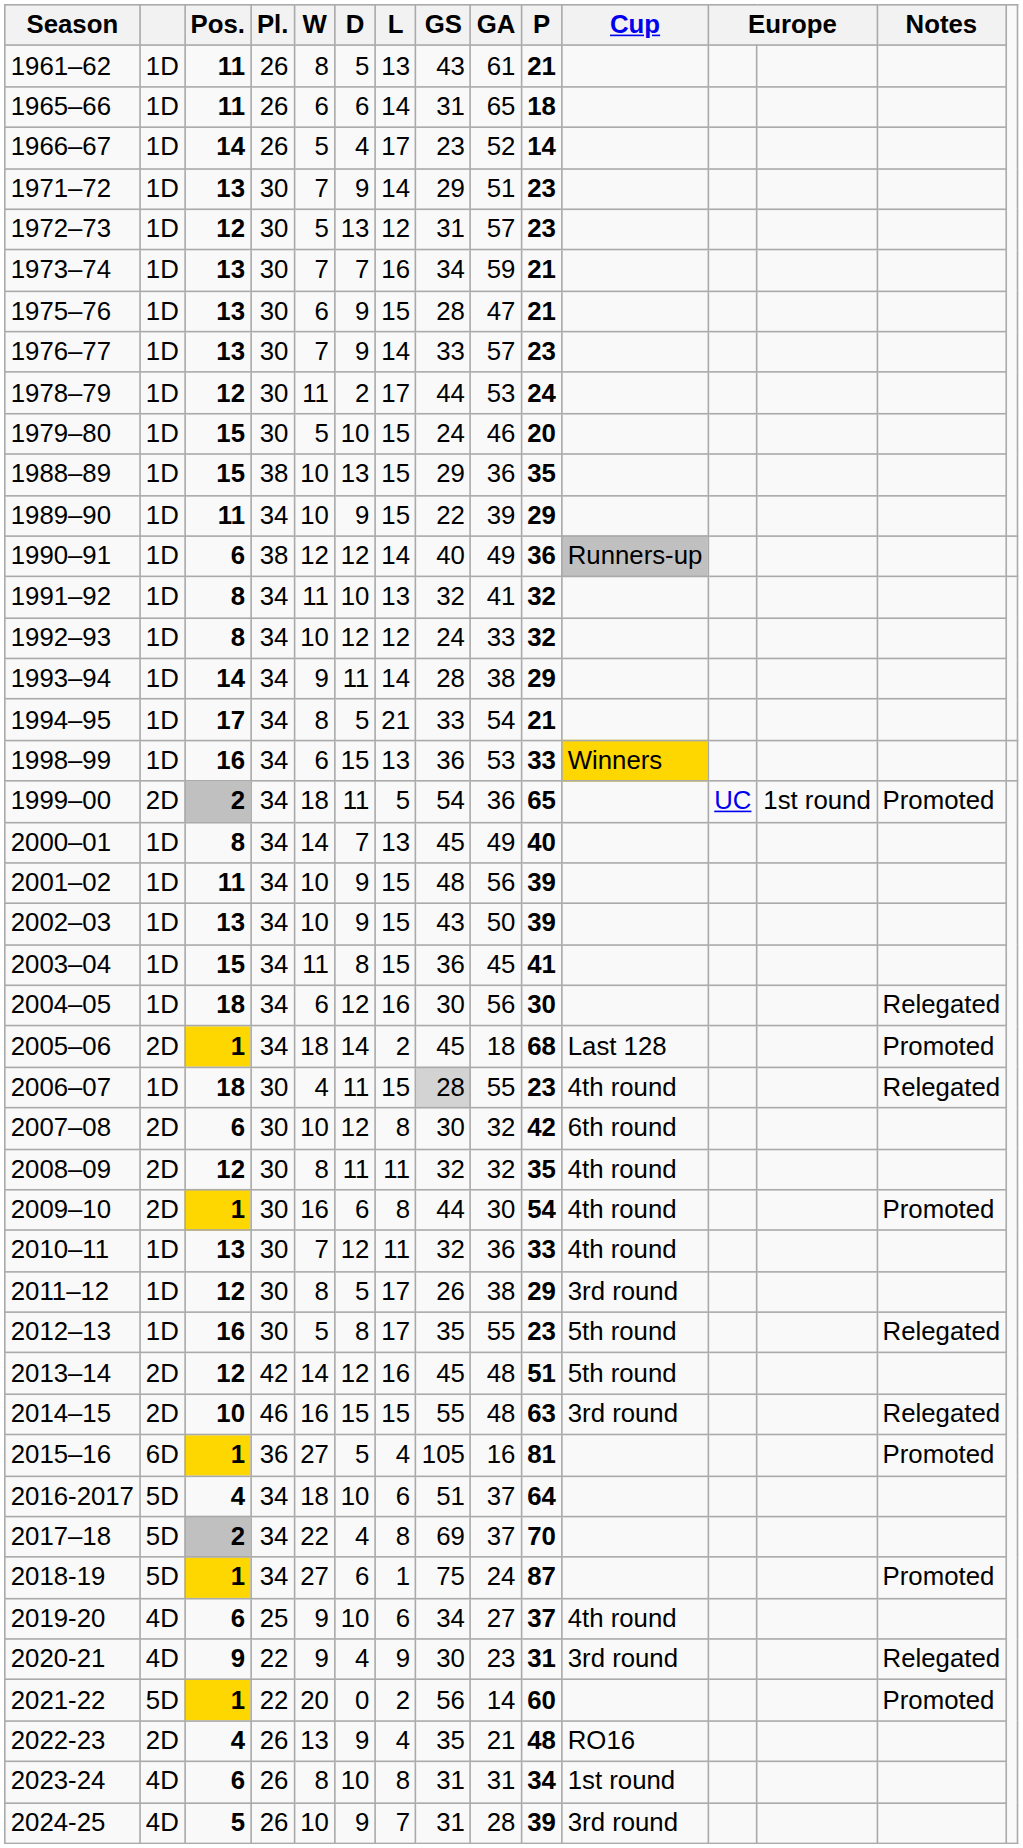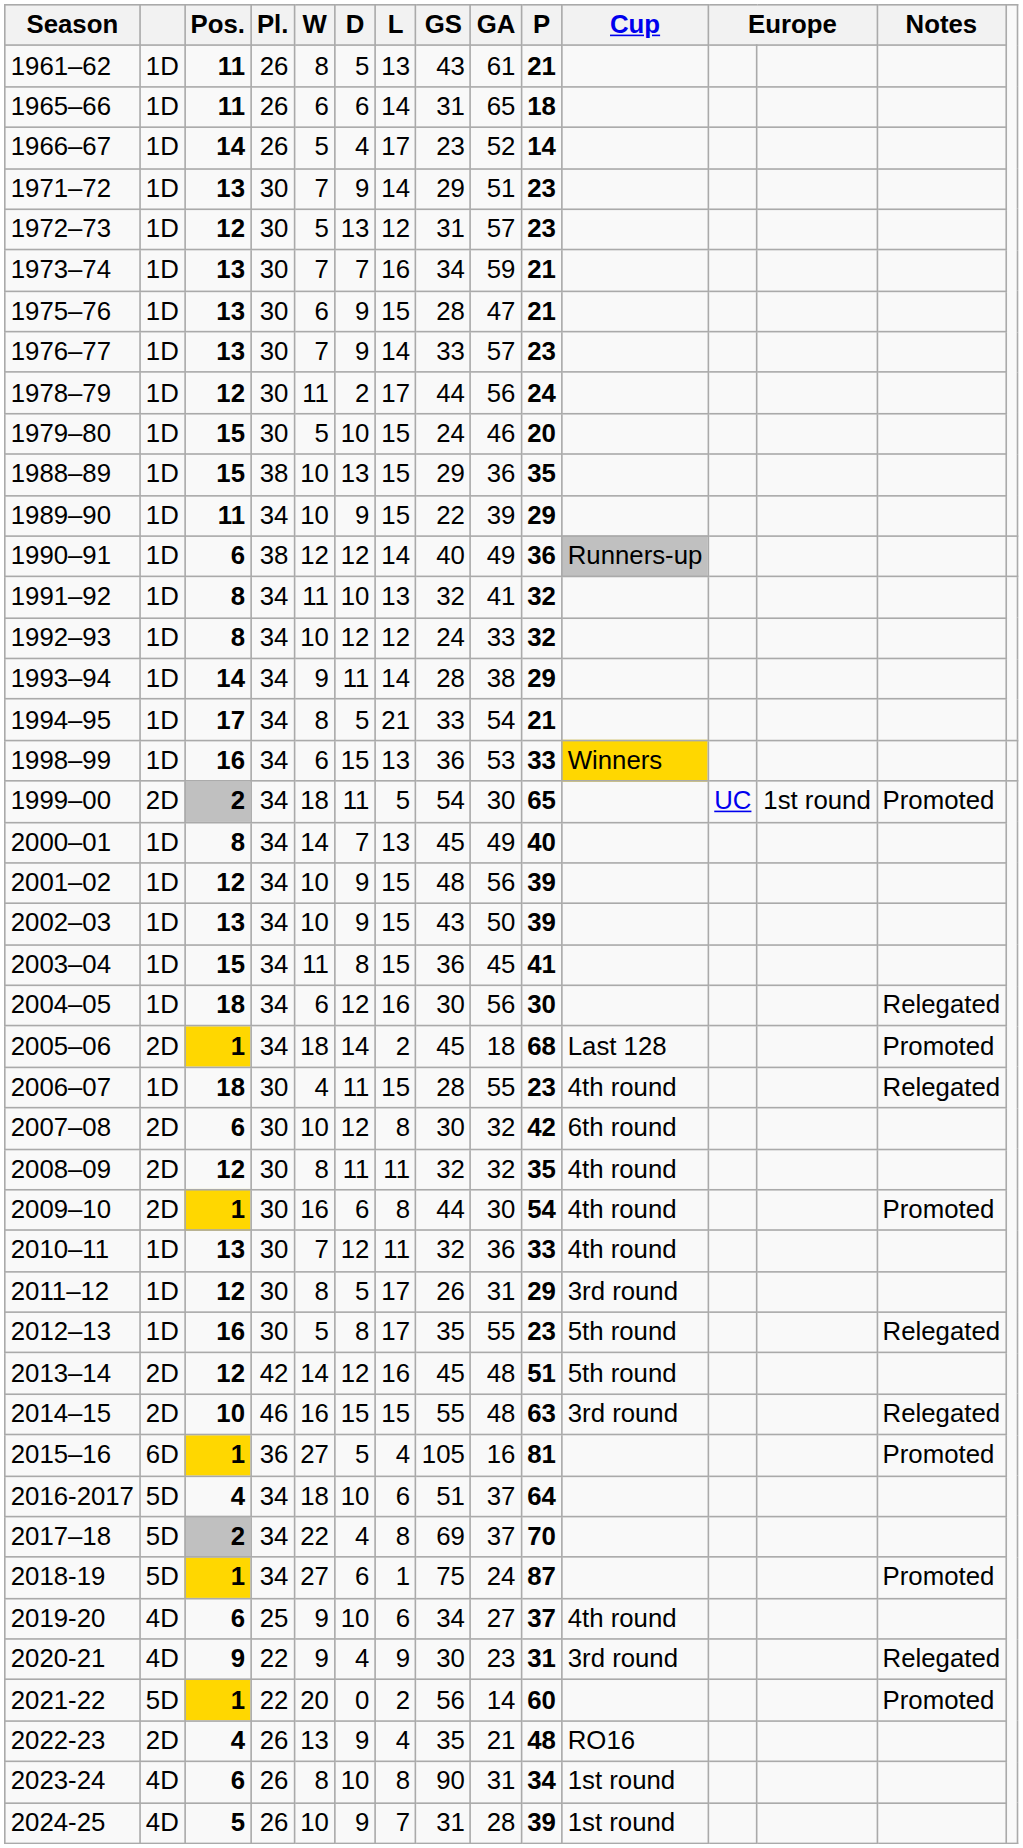1978–79 | GA: 53 -> 56
1999–00 | GA: 36 -> 30
2001–02 | Pos.: 11 -> 12
2006–07 | GS: lightgrey background -> no background
2011–12 | GA: 38 -> 31
2023-24 | GS: 31 -> 90
2024-25 | Cup: 3rd round -> 1st round
